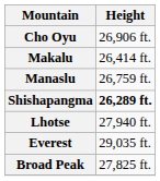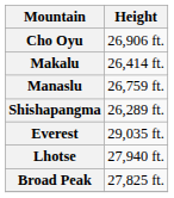Shishapangma | Height: bold -> normal
rows swapped: Everest <-> Lhotse
